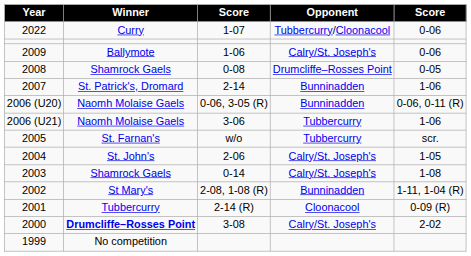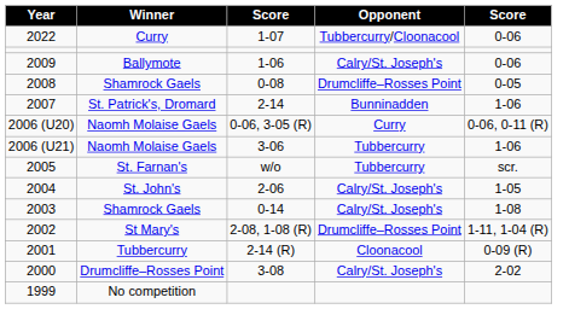2006 (U20) | Opponent: Bunninadden -> Curry
2002 | Opponent: Bunninadden -> Drumcliffe–Rosses Point
2000 | Winner: bold -> normal
